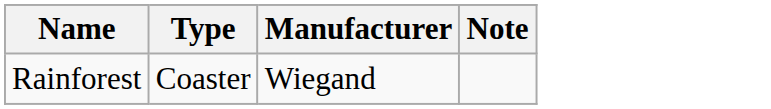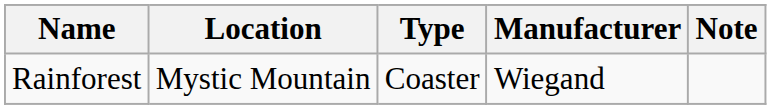+ column: Location | Mystic Mountain
